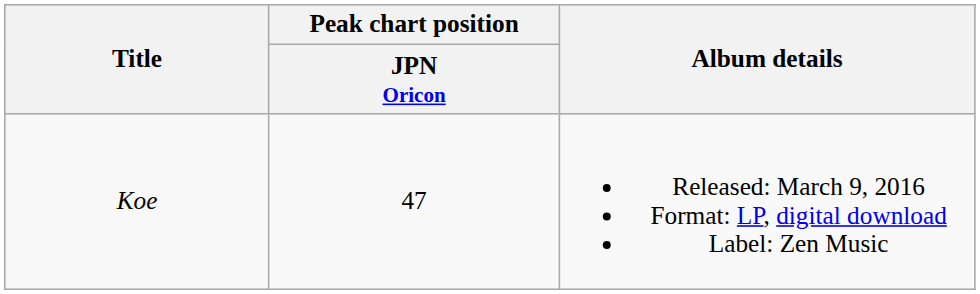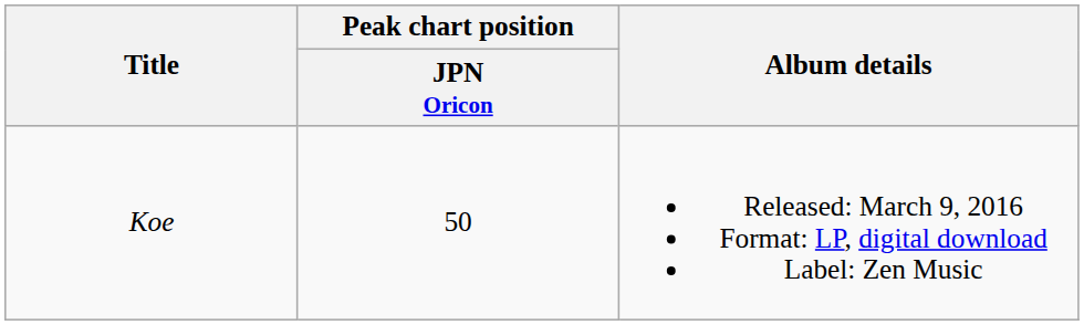Koe | Peak chart position / JPN Oricon: 47 -> 50
